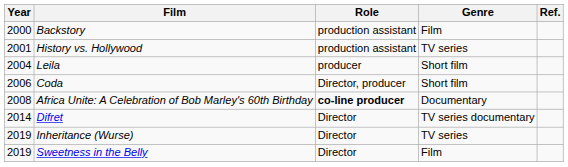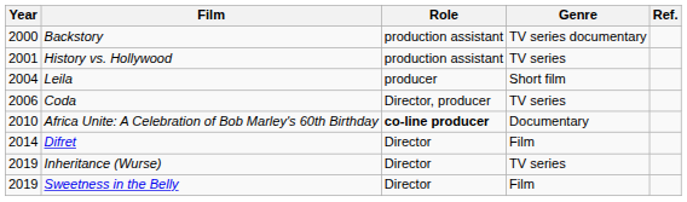Backstory | Genre: Film -> TV series documentary
Coda | Genre: Short film -> TV series
Africa Unite: A Celebration of Bob Marley's 60th Birthday | Year: 2008 -> 2010
Difret | Genre: TV series documentary -> Film
